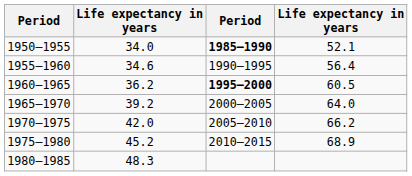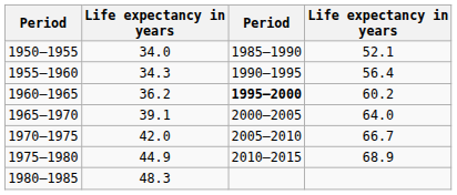1950–1955 | column 3: bold -> normal
1955–1960 | column 2: 34.6 -> 34.3
1960–1965 | column 4: 60.5 -> 60.2
1965–1970 | column 2: 39.2 -> 39.1
1970–1975 | column 4: 66.2 -> 66.7
1975–1980 | column 2: 45.2 -> 44.9
